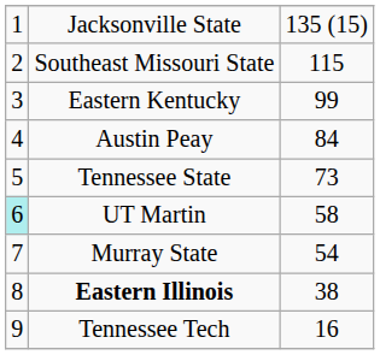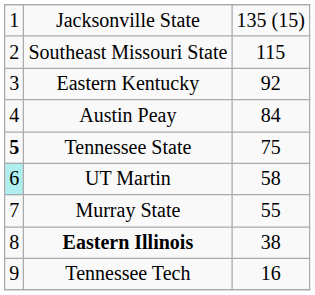Eastern Kentucky | column 3: 99 -> 92
Tennessee State | column 1: normal -> bold
Tennessee State | column 3: 73 -> 75
Murray State | column 3: 54 -> 55
